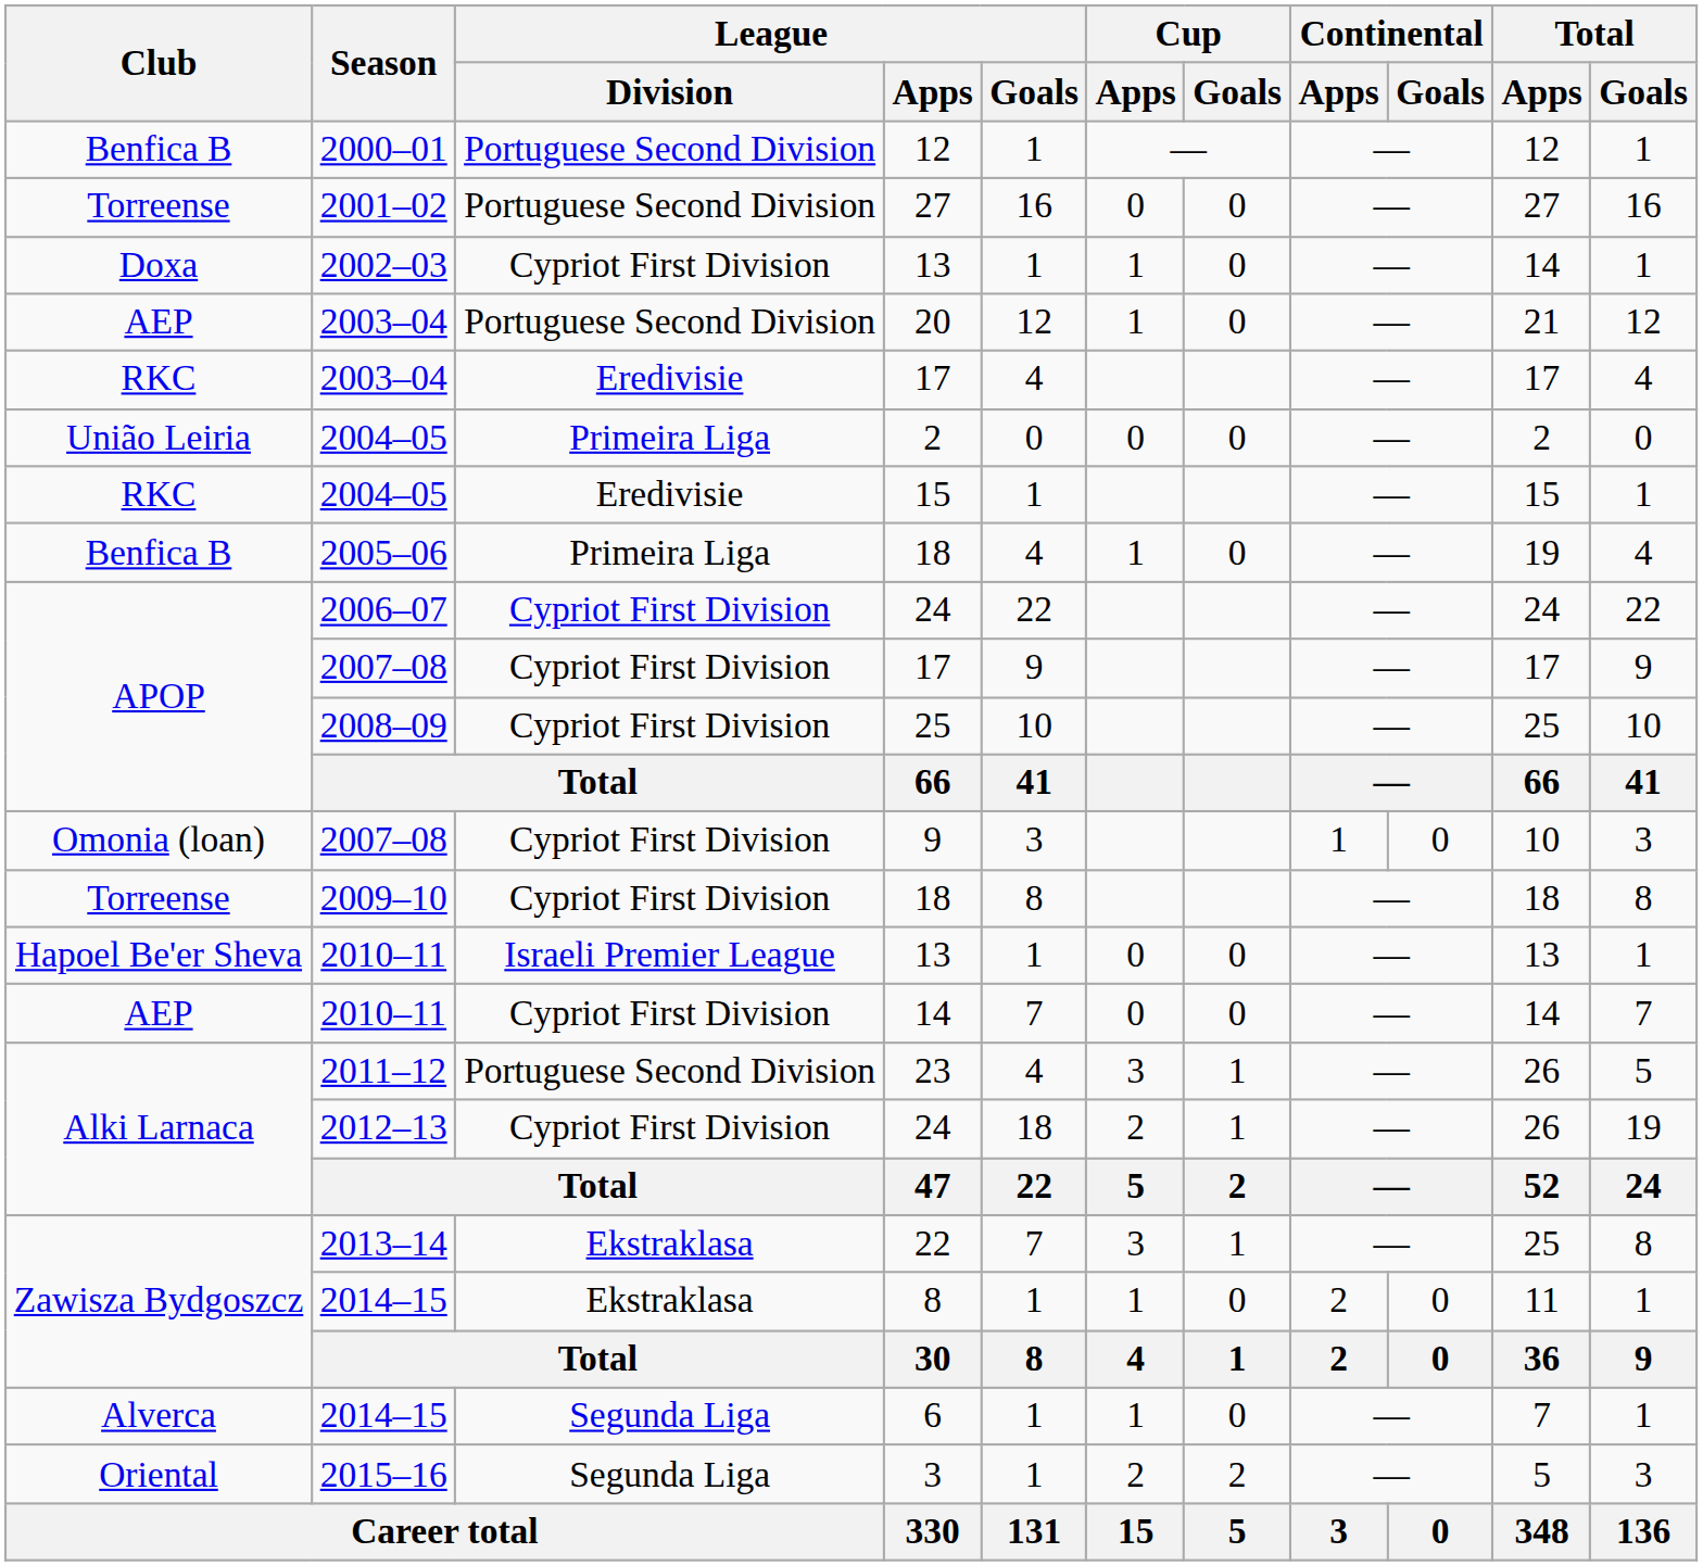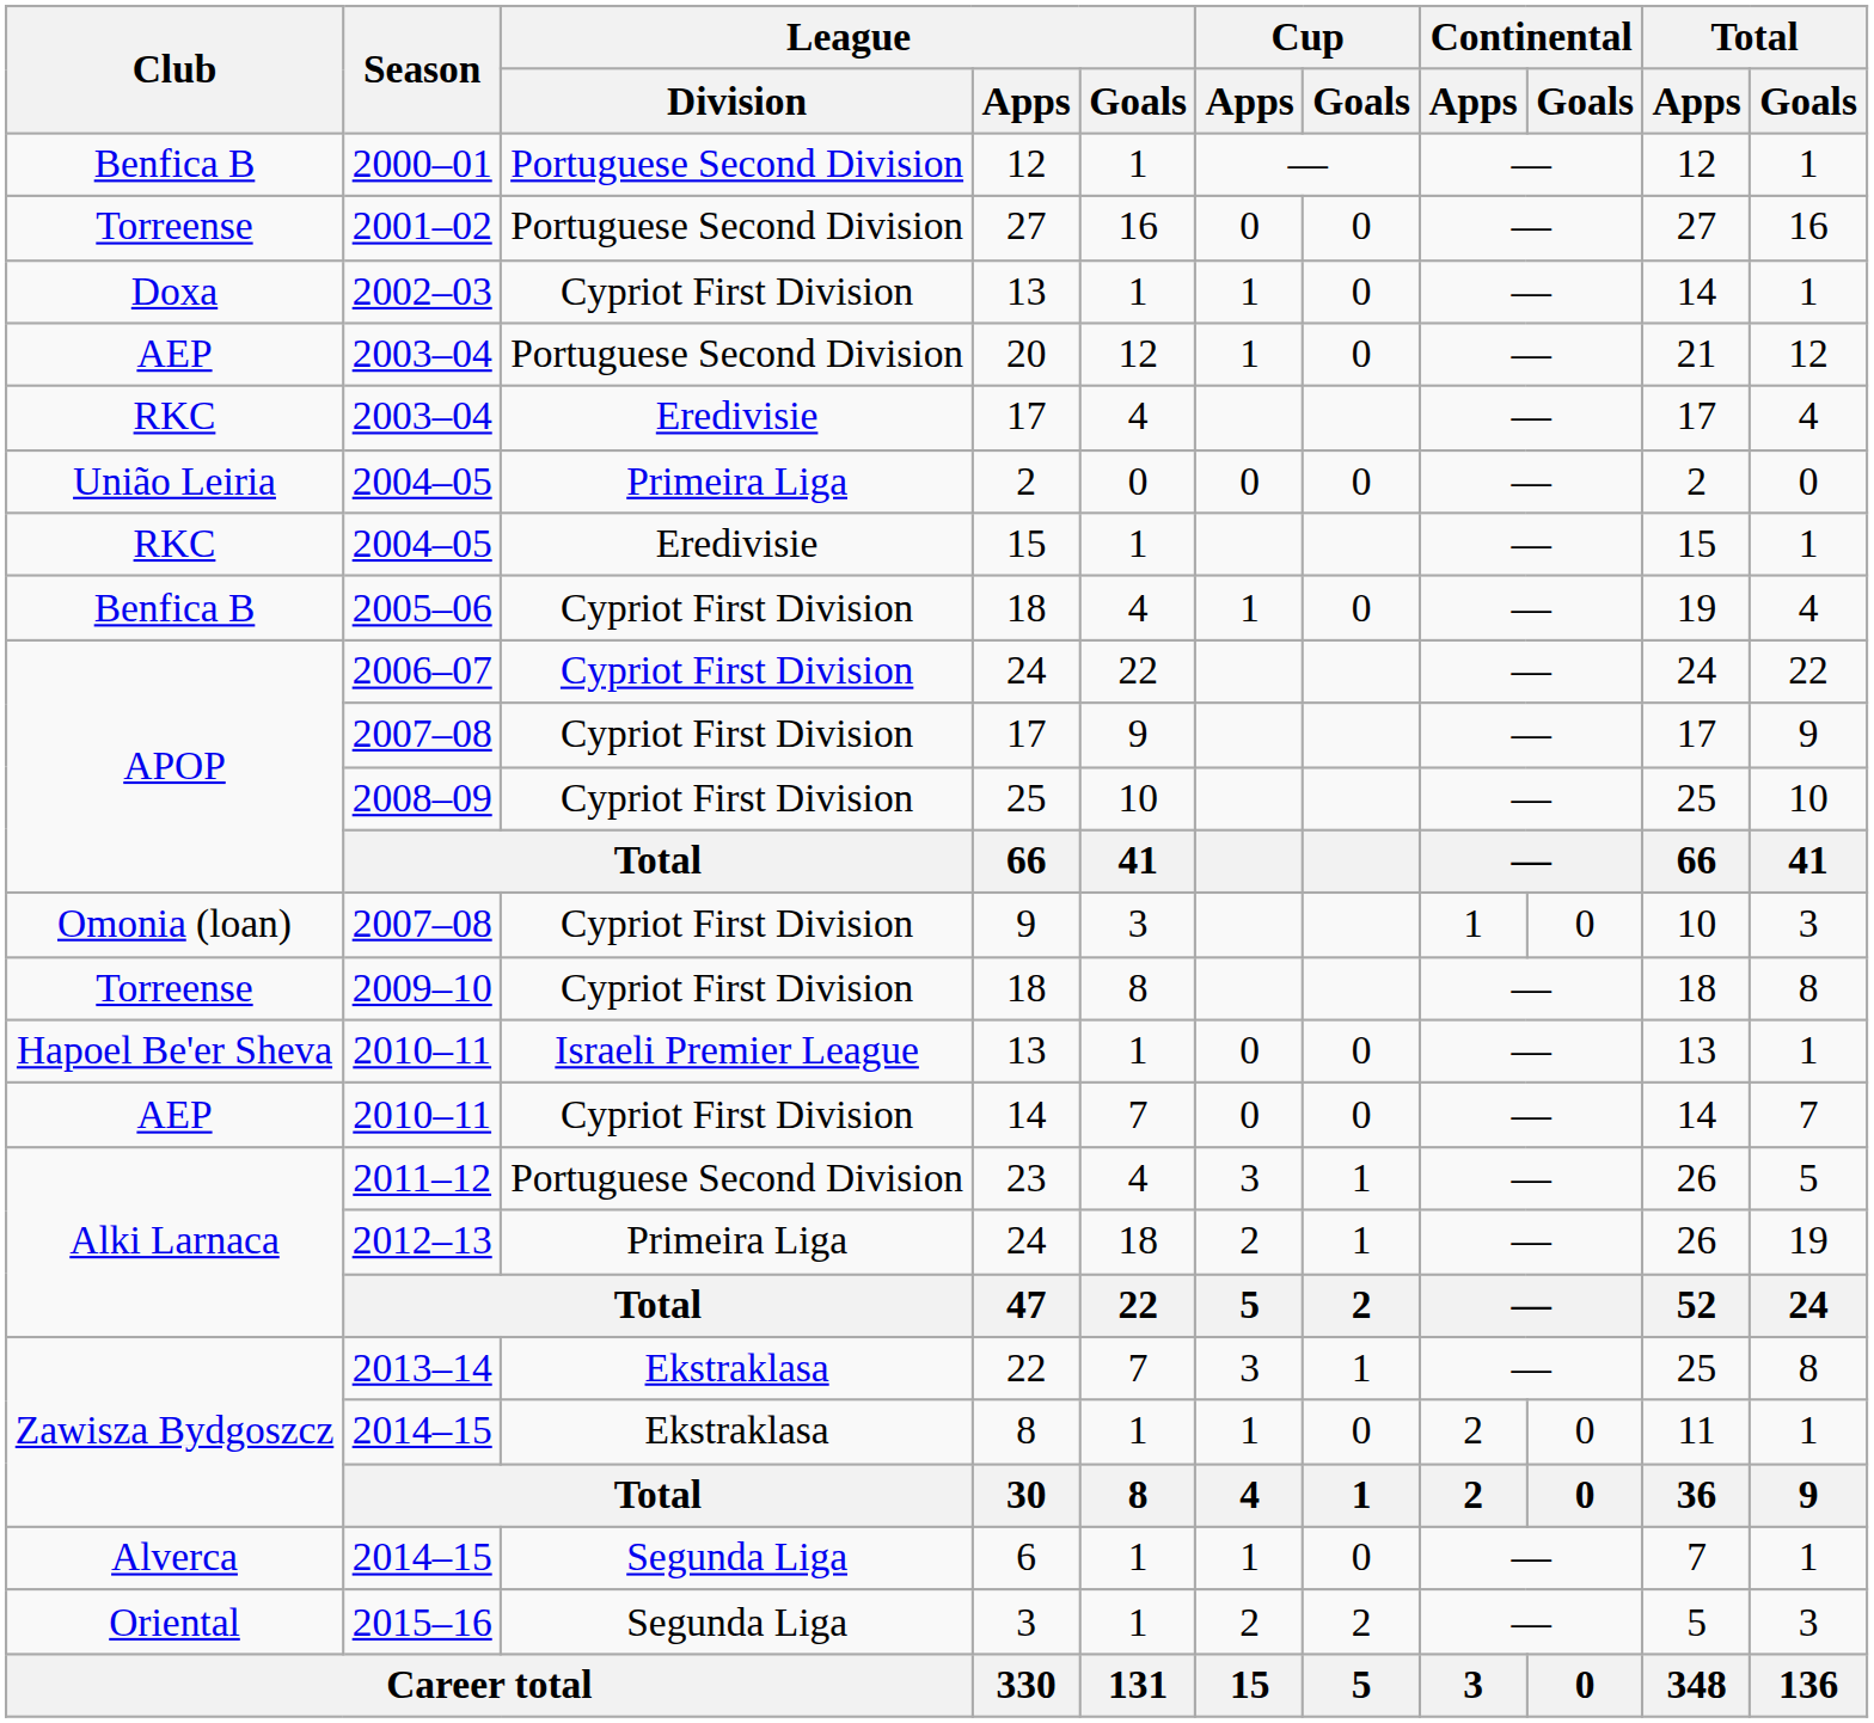2005–06 / 18 | League / Division: Primeira Liga -> Cypriot First Division
2012–13 / 24 | League / Division: Cypriot First Division -> Primeira Liga
